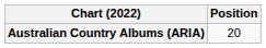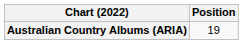Australian Country Albums (ARIA) | Position: 20 -> 19
